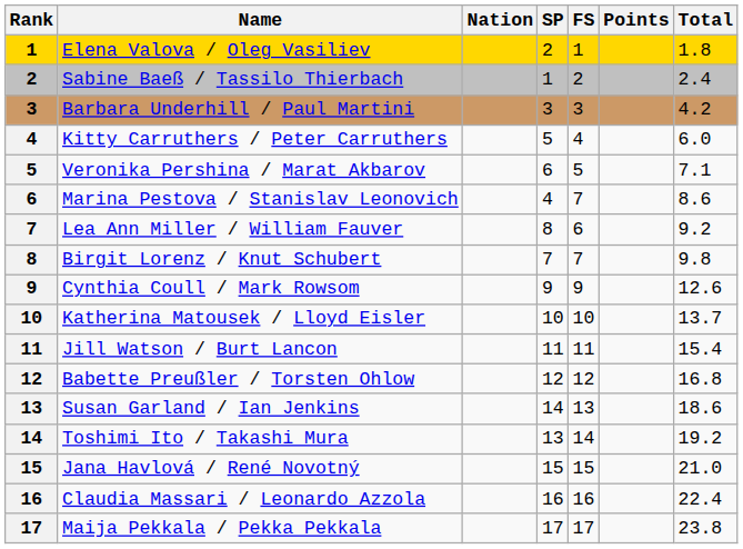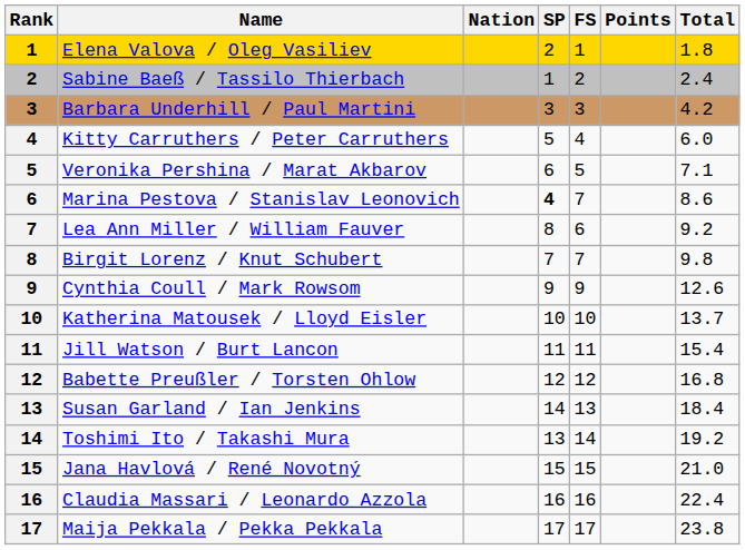Marina Pestova / Stanislav Leonovich | SP: normal -> bold
Susan Garland / Ian Jenkins | Total: 18.6 -> 18.4
